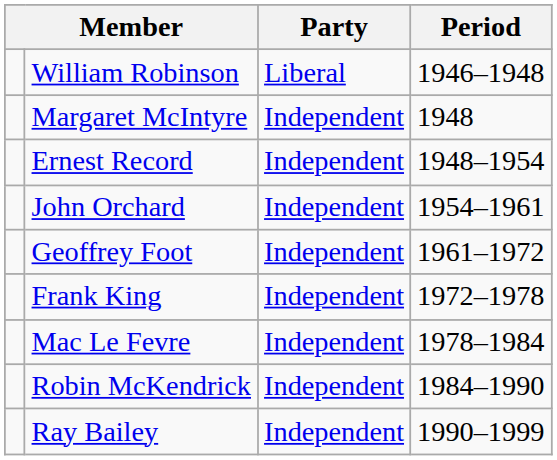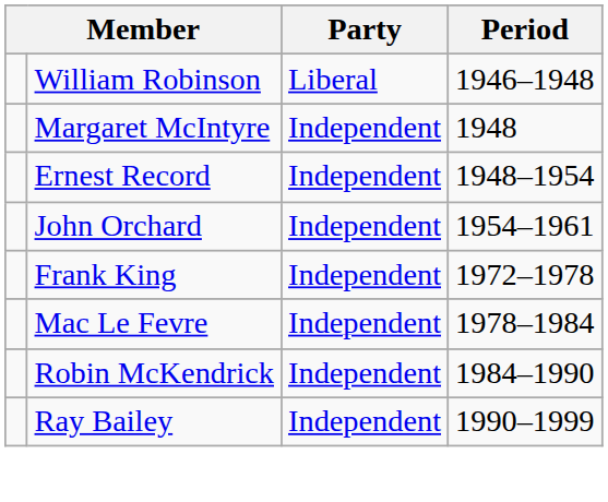- row: Geoffrey Foot | Independent | 1961–1972
